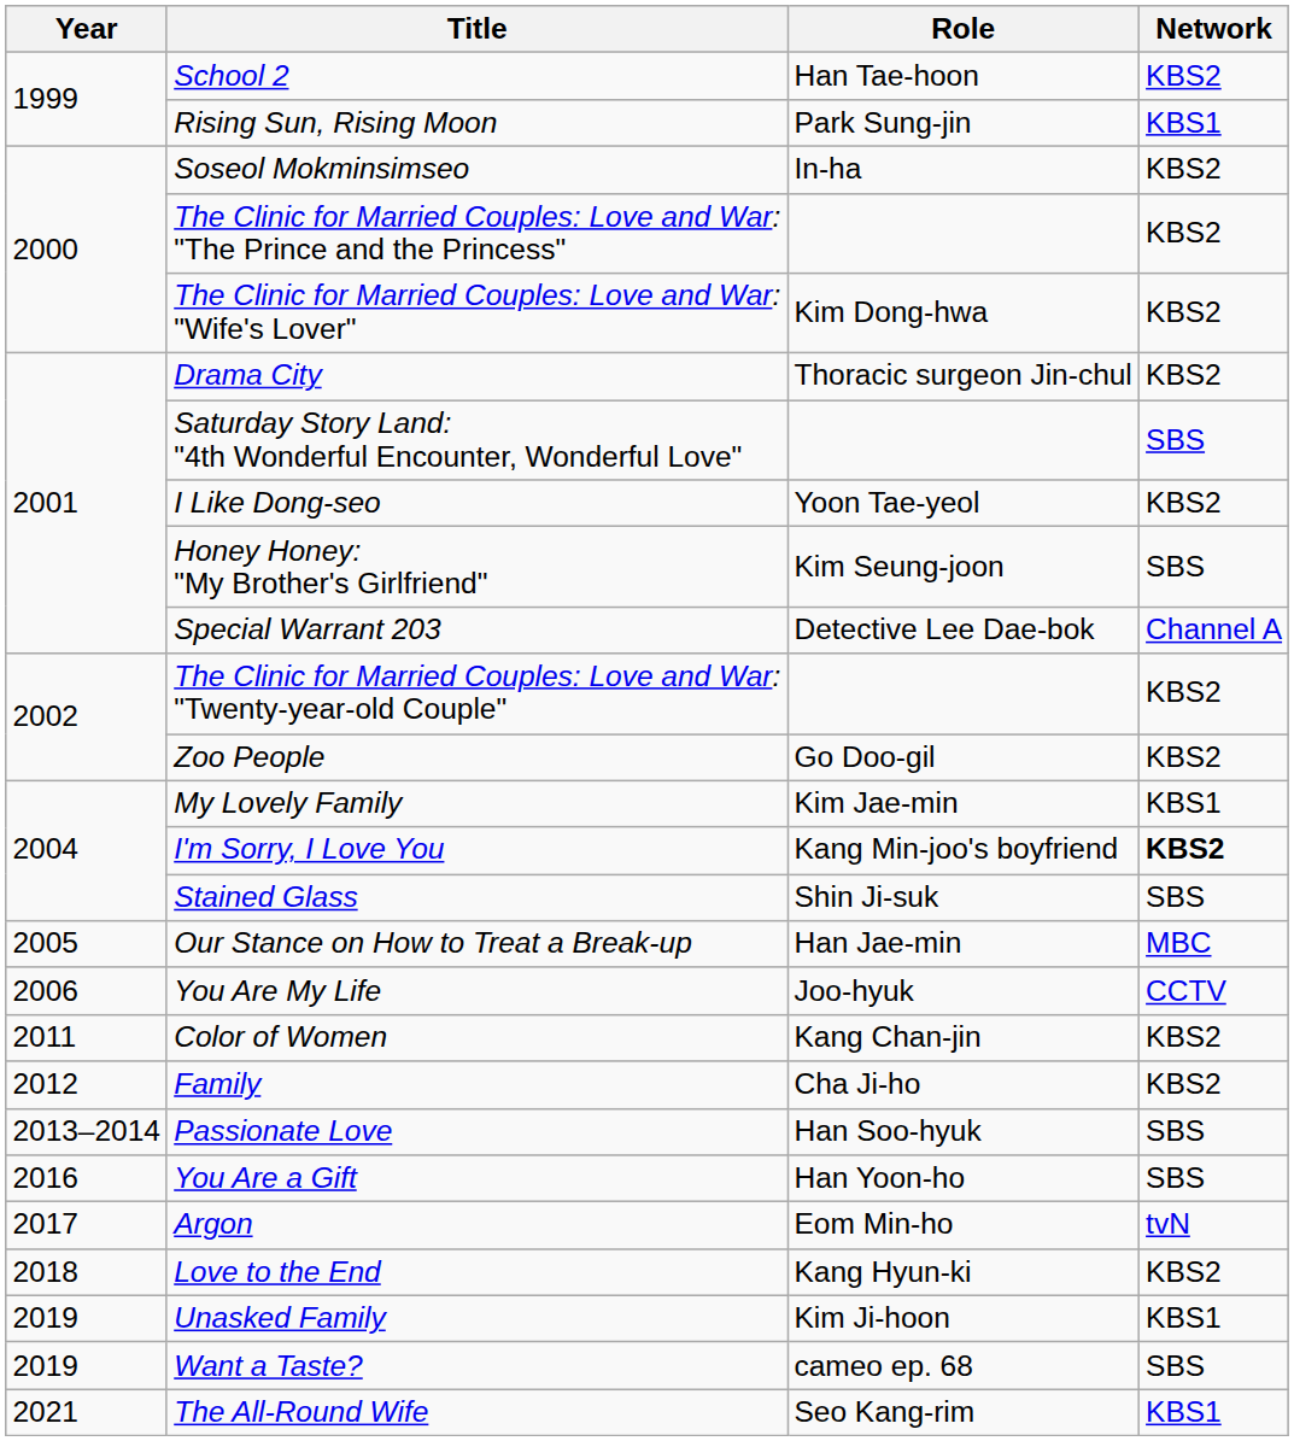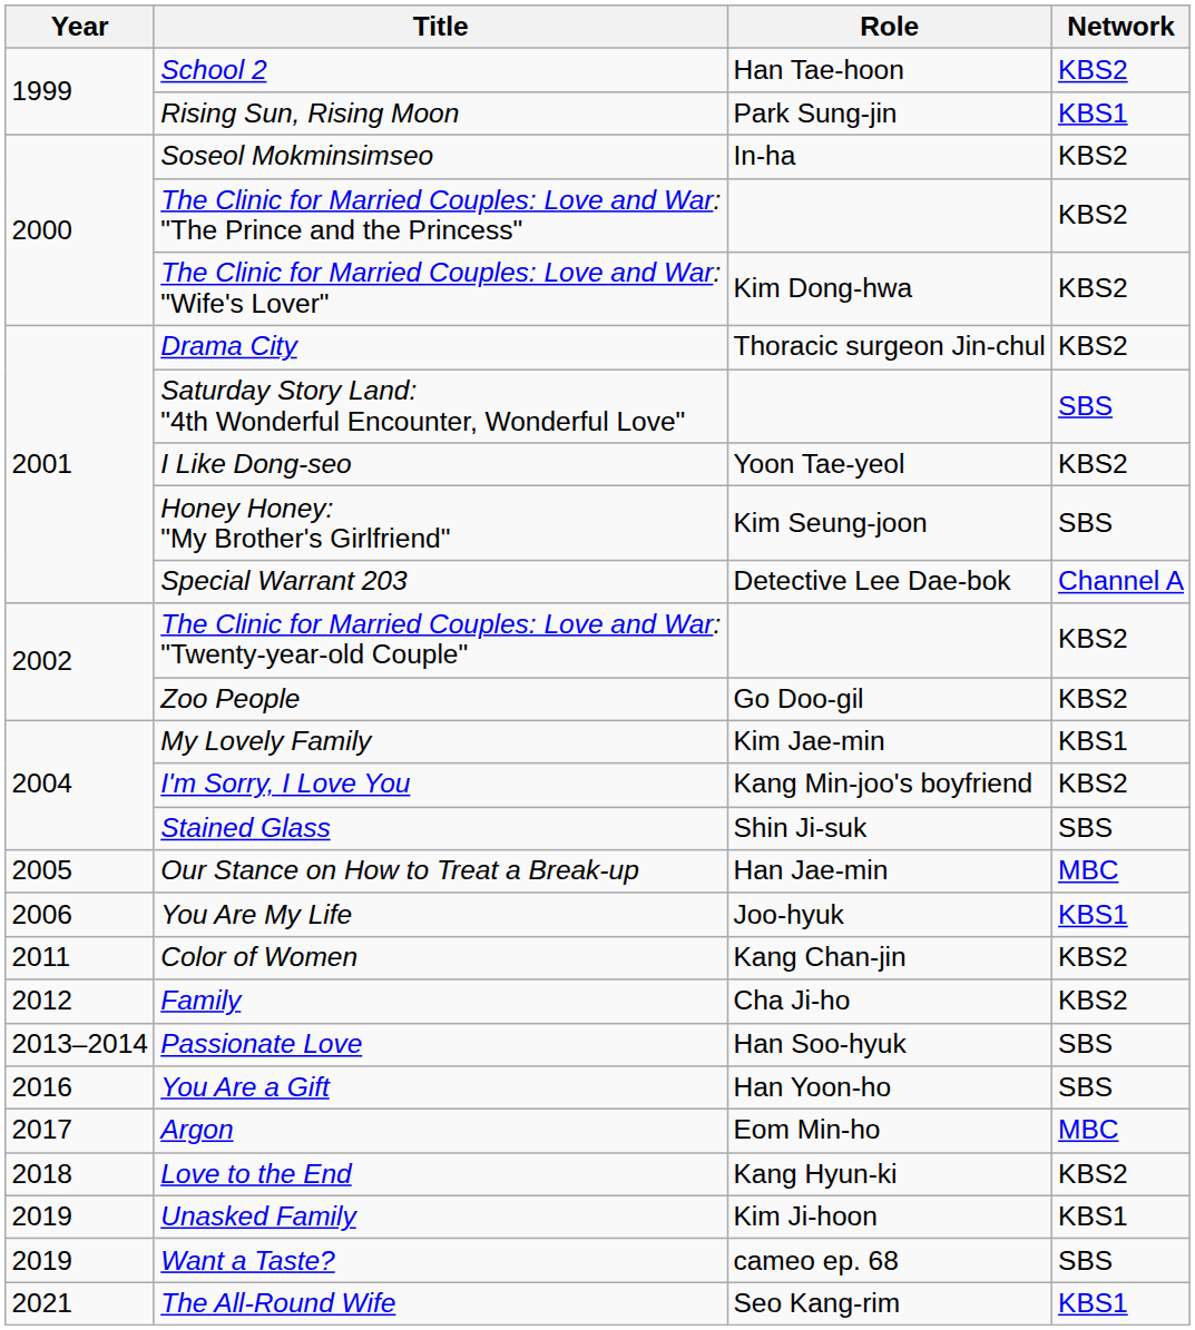I'm Sorry, I Love You | Network: bold -> normal
You Are My Life | Network: CCTV -> KBS1
Argon | Network: tvN -> MBC
